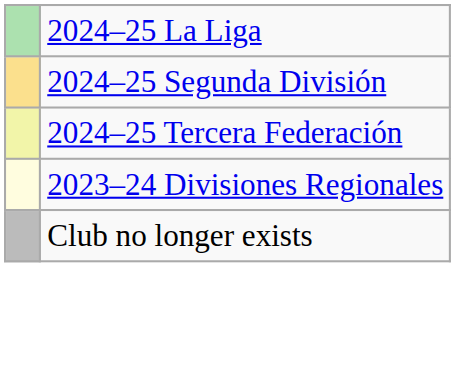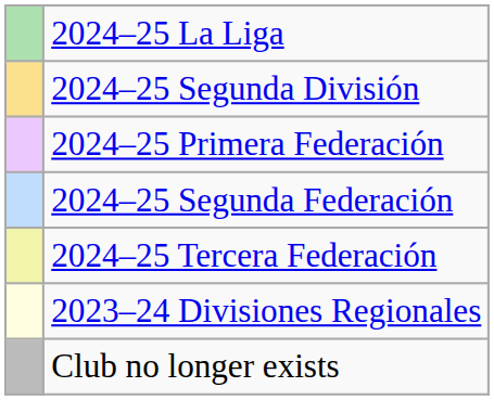+ row: 2024–25 Primera Federación
+ row: 2024–25 Segunda Federación
